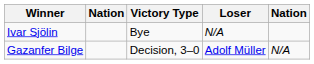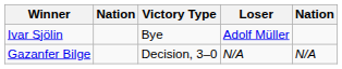Ivar Sjölin | Loser: N/A -> Adolf Müller
Gazanfer Bilge | Loser: Adolf Müller -> N/A
